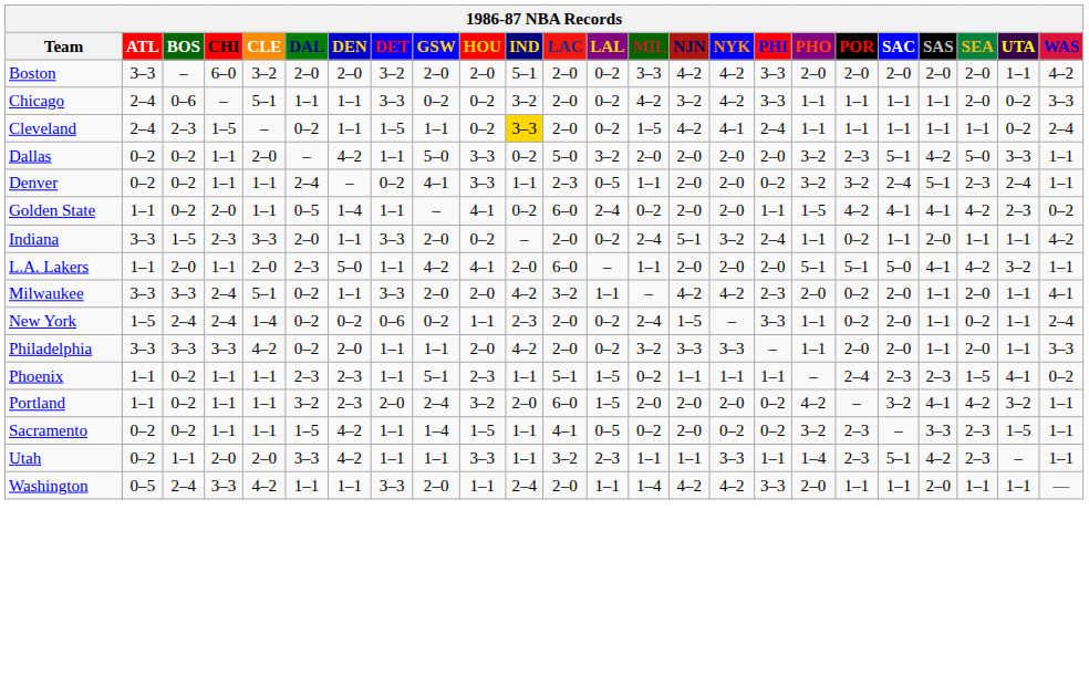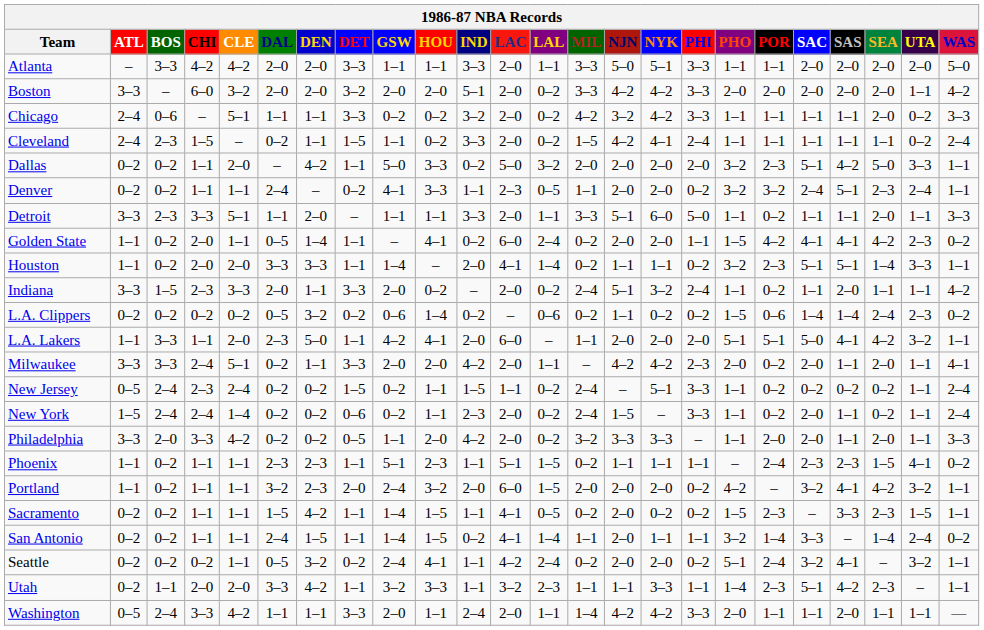+ row: Atlanta | – | 3–3 | 4–2 | 4–2 | 2–0 | 2–0 | 3–3 | 1–1 | 1–1 | 3–3 | 2–0 | 1–1 | 3–3 | 5–0 | 5–1 | 3–3 | 1–1 | 1–1 | 2–0 | 2–0 | 2–0 | 2–0 | 5–0
Cleveland | IND: gold background -> no background
+ row: Detroit | 3–3 | 2–3 | 3–3 | 5–1 | 1–1 | 2–0 | – | 1–1 | 1–1 | 3–3 | 2–0 | 1–1 | 3–3 | 5–1 | 6–0 | 5–0 | 1–1 | 0–2 | 1–1 | 1–1 | 2–0 | 1–1 | 3–3
+ row: Houston | 1–1 | 0–2 | 2–0 | 2–0 | 3–3 | 3–3 | 1–1 | 1–4 | – | 2–0 | 4–1 | 1–4 | 0–2 | 1–1 | 1–1 | 0–2 | 3–2 | 2–3 | 5–1 | 5–1 | 1–4 | 3–3 | 1–1
+ row: L.A. Clippers | 0–2 | 0–2 | 0–2 | 0–2 | 0–5 | 3–2 | 0–2 | 0–6 | 1–4 | 0–2 | – | 0–6 | 0–2 | 1–1 | 0–2 | 0–2 | 1–5 | 0–6 | 1–4 | 1–4 | 2–4 | 2–3 | 0–2
L.A. Lakers | BOS: 2–0 -> 3–3
Milwaukee | LAC: 3–2 -> 2–0
+ row: New Jersey | 0–5 | 2–4 | 2–3 | 2–4 | 0–2 | 0–2 | 1–5 | 0–2 | 1–1 | 1–5 | 1–1 | 0–2 | 2–4 | – | 5–1 | 3–3 | 1–1 | 0–2 | 0–2 | 0–2 | 0–2 | 1–1 | 2–4
Philadelphia | BOS: 3–3 -> 2–0
Philadelphia | DEN: 2–0 -> 0–2
Philadelphia | DET: 1–1 -> 0–5
Sacramento | PHO: 3–2 -> 1–5
+ row: San Antonio | 0–2 | 0–2 | 1–1 | 1–1 | 2–4 | 1–5 | 1–1 | 1–4 | 1–5 | 0–2 | 4–1 | 1–4 | 1–1 | 2–0 | 1–1 | 1–1 | 3–2 | 1–4 | 3–3 | – | 1–4 | 2–4 | 0–2
+ row: Seattle | 0–2 | 0–2 | 0–2 | 1–1 | 0–5 | 3–2 | 0–2 | 2–4 | 4–1 | 1–1 | 4–2 | 2–4 | 0–2 | 2–0 | 2–0 | 0–2 | 5–1 | 2–4 | 3–2 | 4–1 | – | 3–2 | 1–1
Utah | GSW: 1–1 -> 3–2
